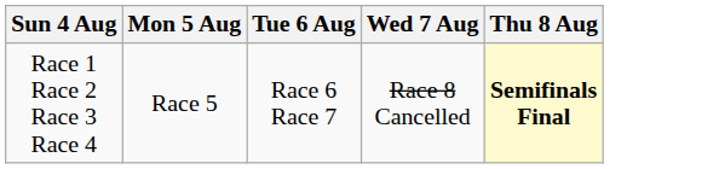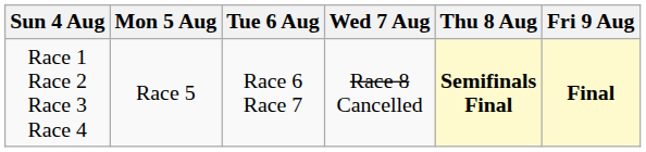+ column: Fri 9 Aug | Final
